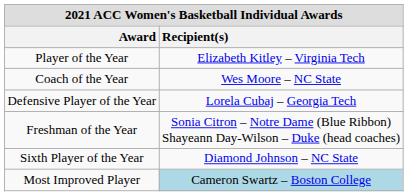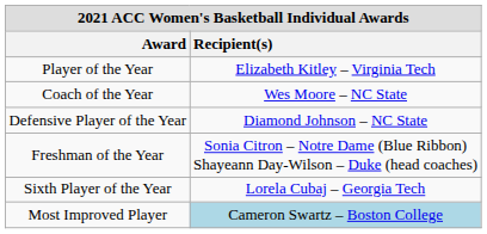Defensive Player of the Year | Recipient(s): Lorela Cubaj – Georgia Tech -> Diamond Johnson – NC State
Sixth Player of the Year | Recipient(s): Diamond Johnson – NC State -> Lorela Cubaj – Georgia Tech
